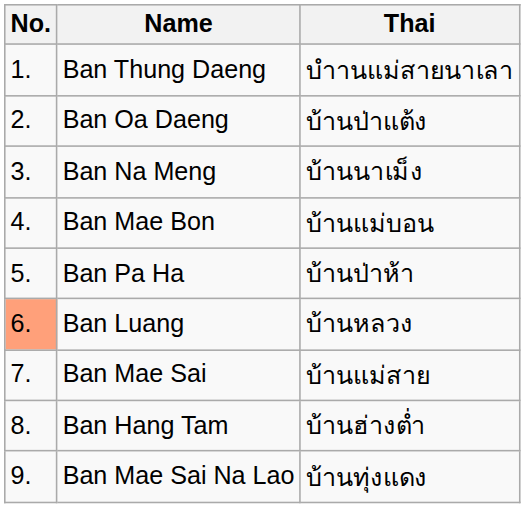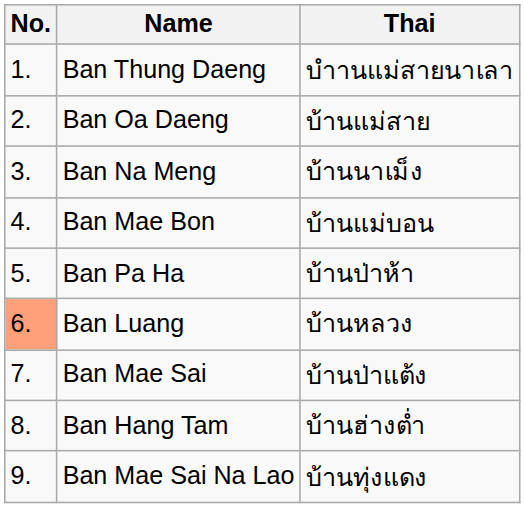Ban Oa Daeng | Thai: บ้านป่าแต้ง -> บ้านแม่สาย
Ban Mae Sai | Thai: บ้านแม่สาย -> บ้านป่าแต้ง
